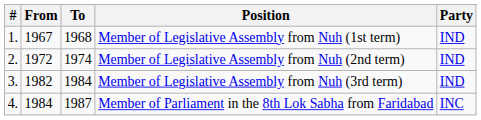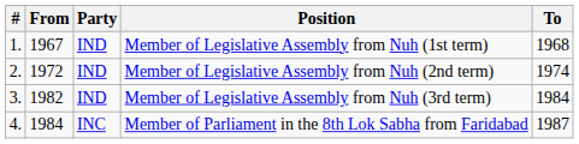columns swapped: To <-> Party
